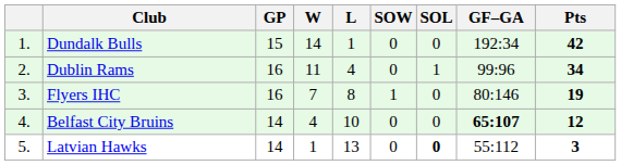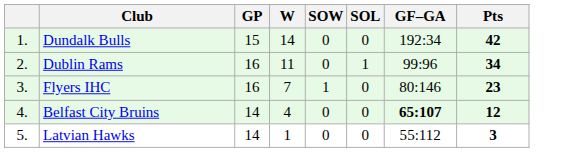- column: L | 1 | 4 | 8 | 10 | 13
Flyers IHC | Pts: 19 -> 23
Latvian Hawks | SOL: bold -> normal
